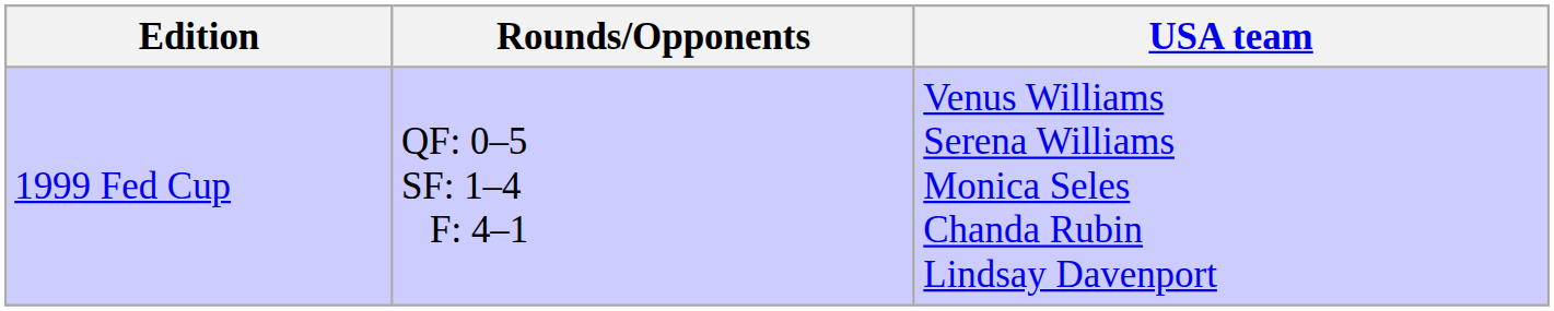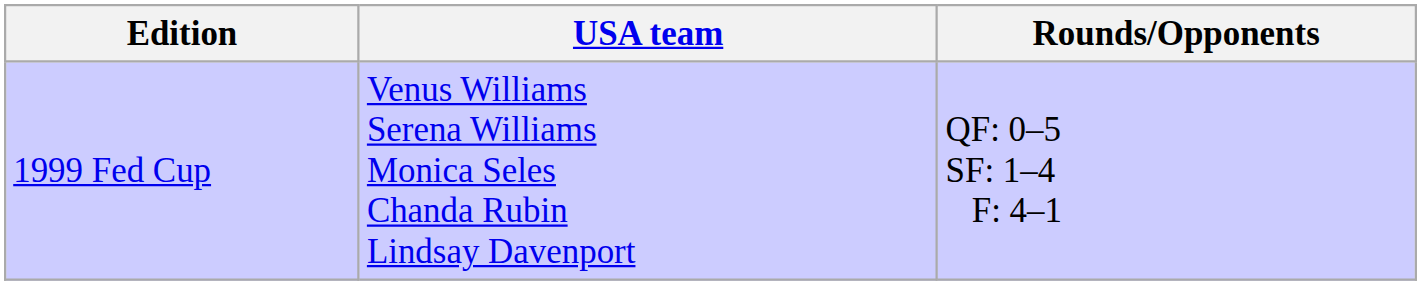columns swapped: USA team <-> Rounds/Opponents
